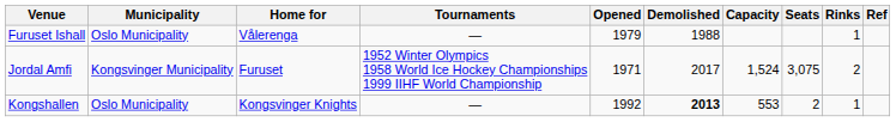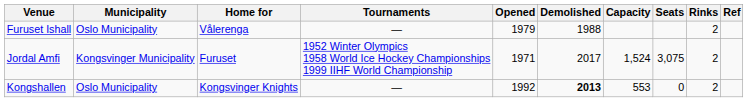Furuset Ishall | Rinks: 1 -> 2
Kongshallen | Seats: 2 -> 0
Kongshallen | Rinks: 1 -> 2
